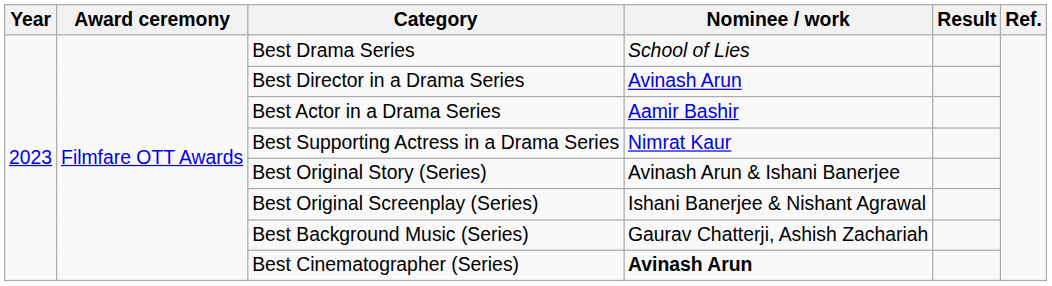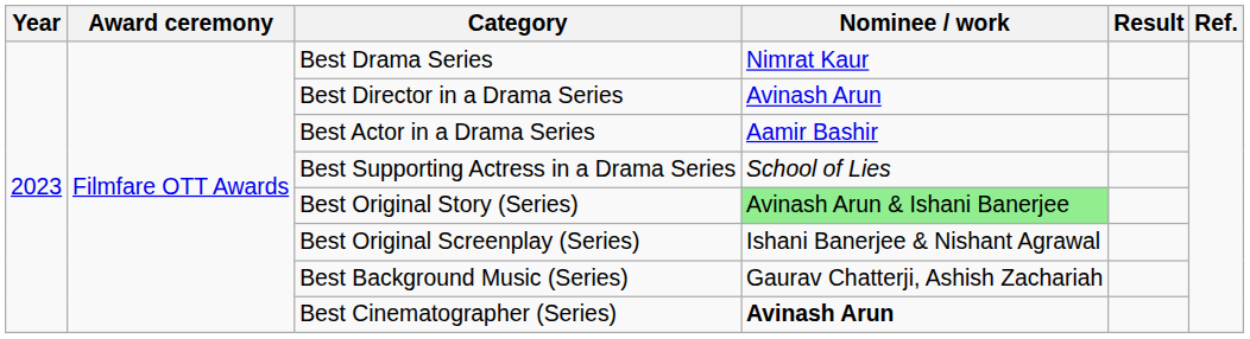Best Drama Series | Nominee / work: School of Lies -> Nimrat Kaur
Best Supporting Actress in a Drama Series | Nominee / work: Nimrat Kaur -> School of Lies
Best Original Story (Series) | Nominee / work: no background -> lightgreen background
